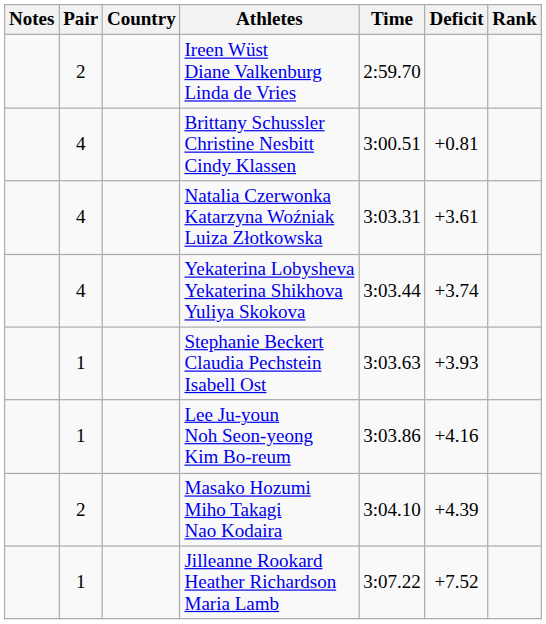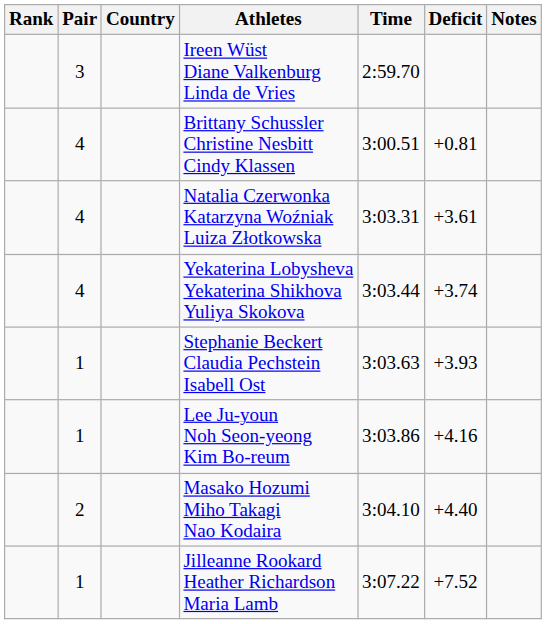columns swapped: Rank <-> Notes
Ireen Wüst Diane Valkenburg Linda de Vries | Pair: 2 -> 3
Masako Hozumi Miho Takagi Nao Kodaira | Deficit: +4.39 -> +4.40
